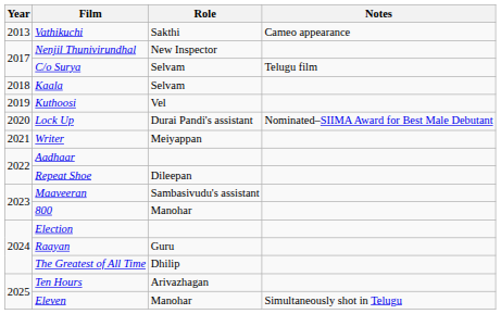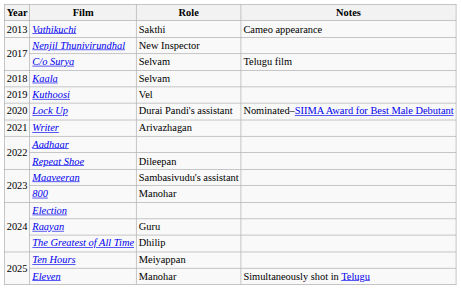Writer | Role: Meiyappan -> Arivazhagan
Ten Hours | Role: Arivazhagan -> Meiyappan
